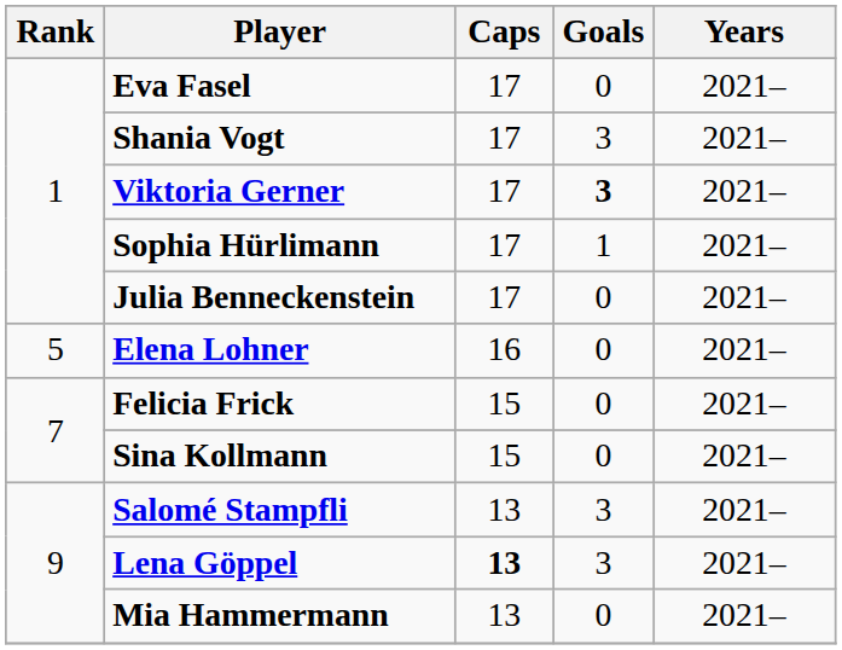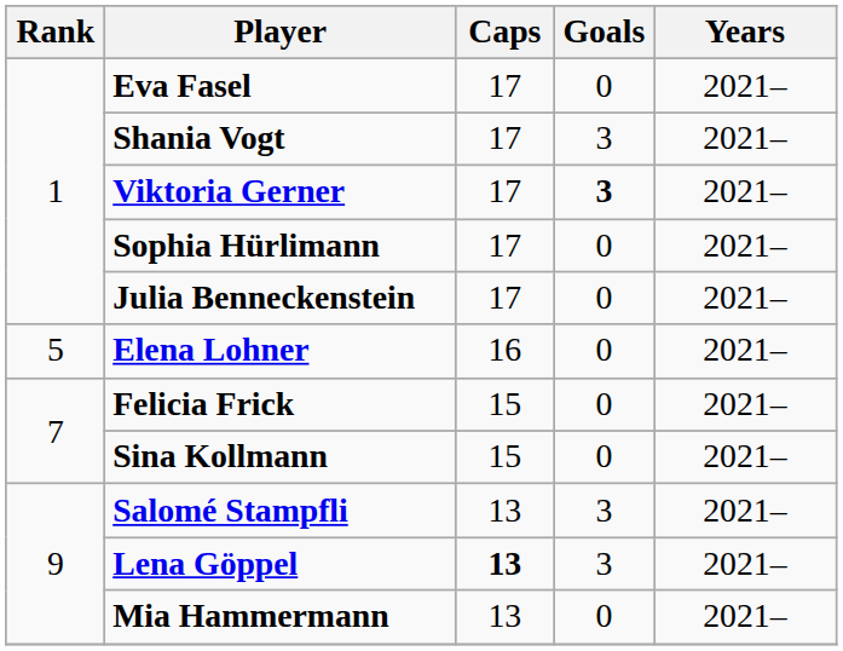Sophia Hürlimann | Goals: 1 -> 0
